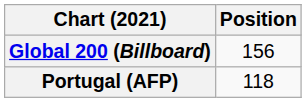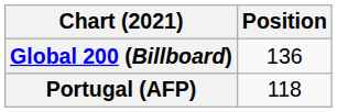Global 200 (Billboard) | Position: 156 -> 136
